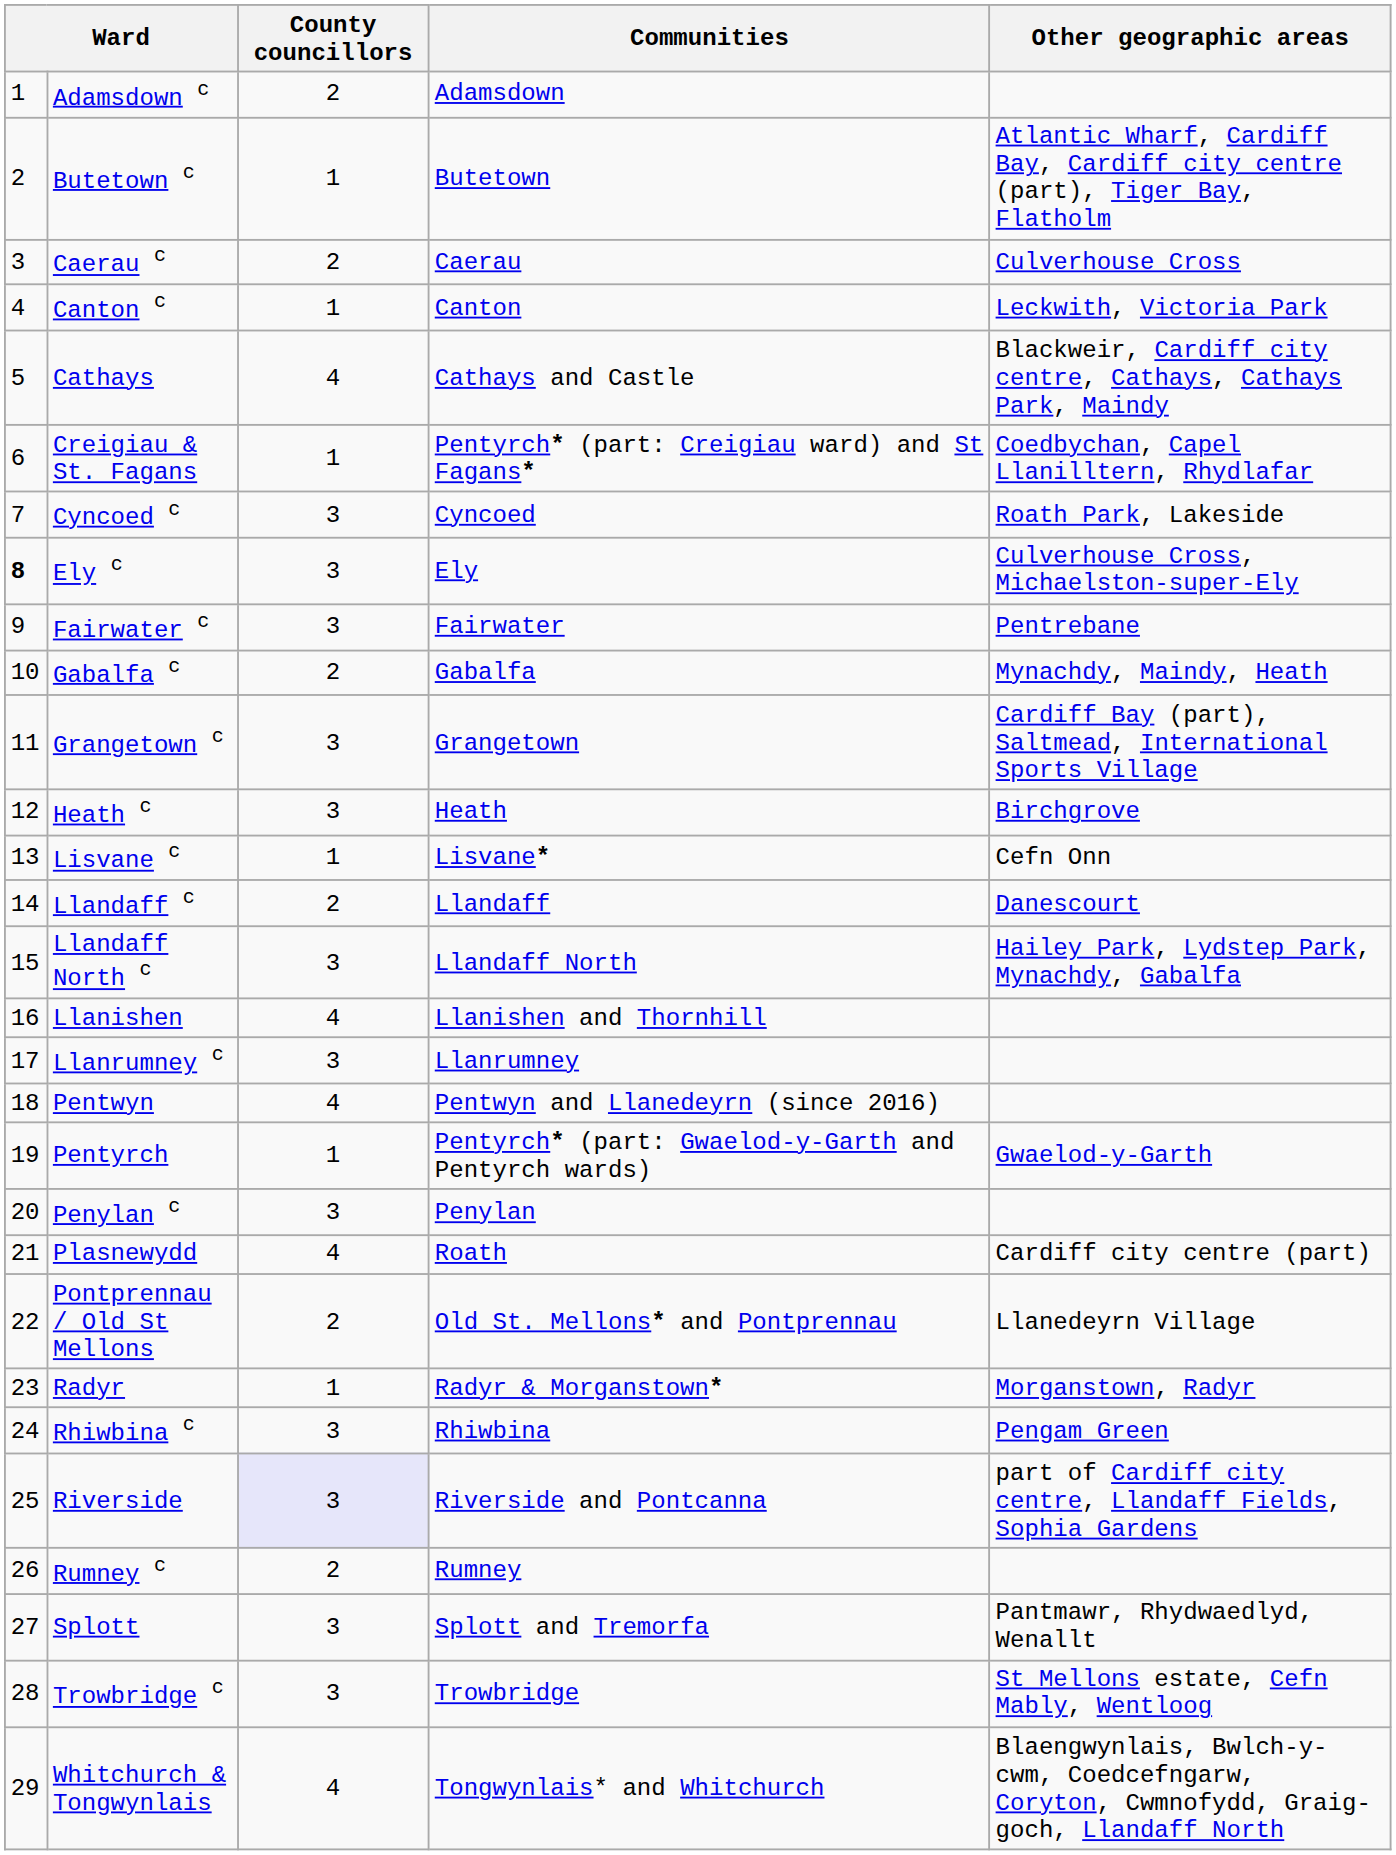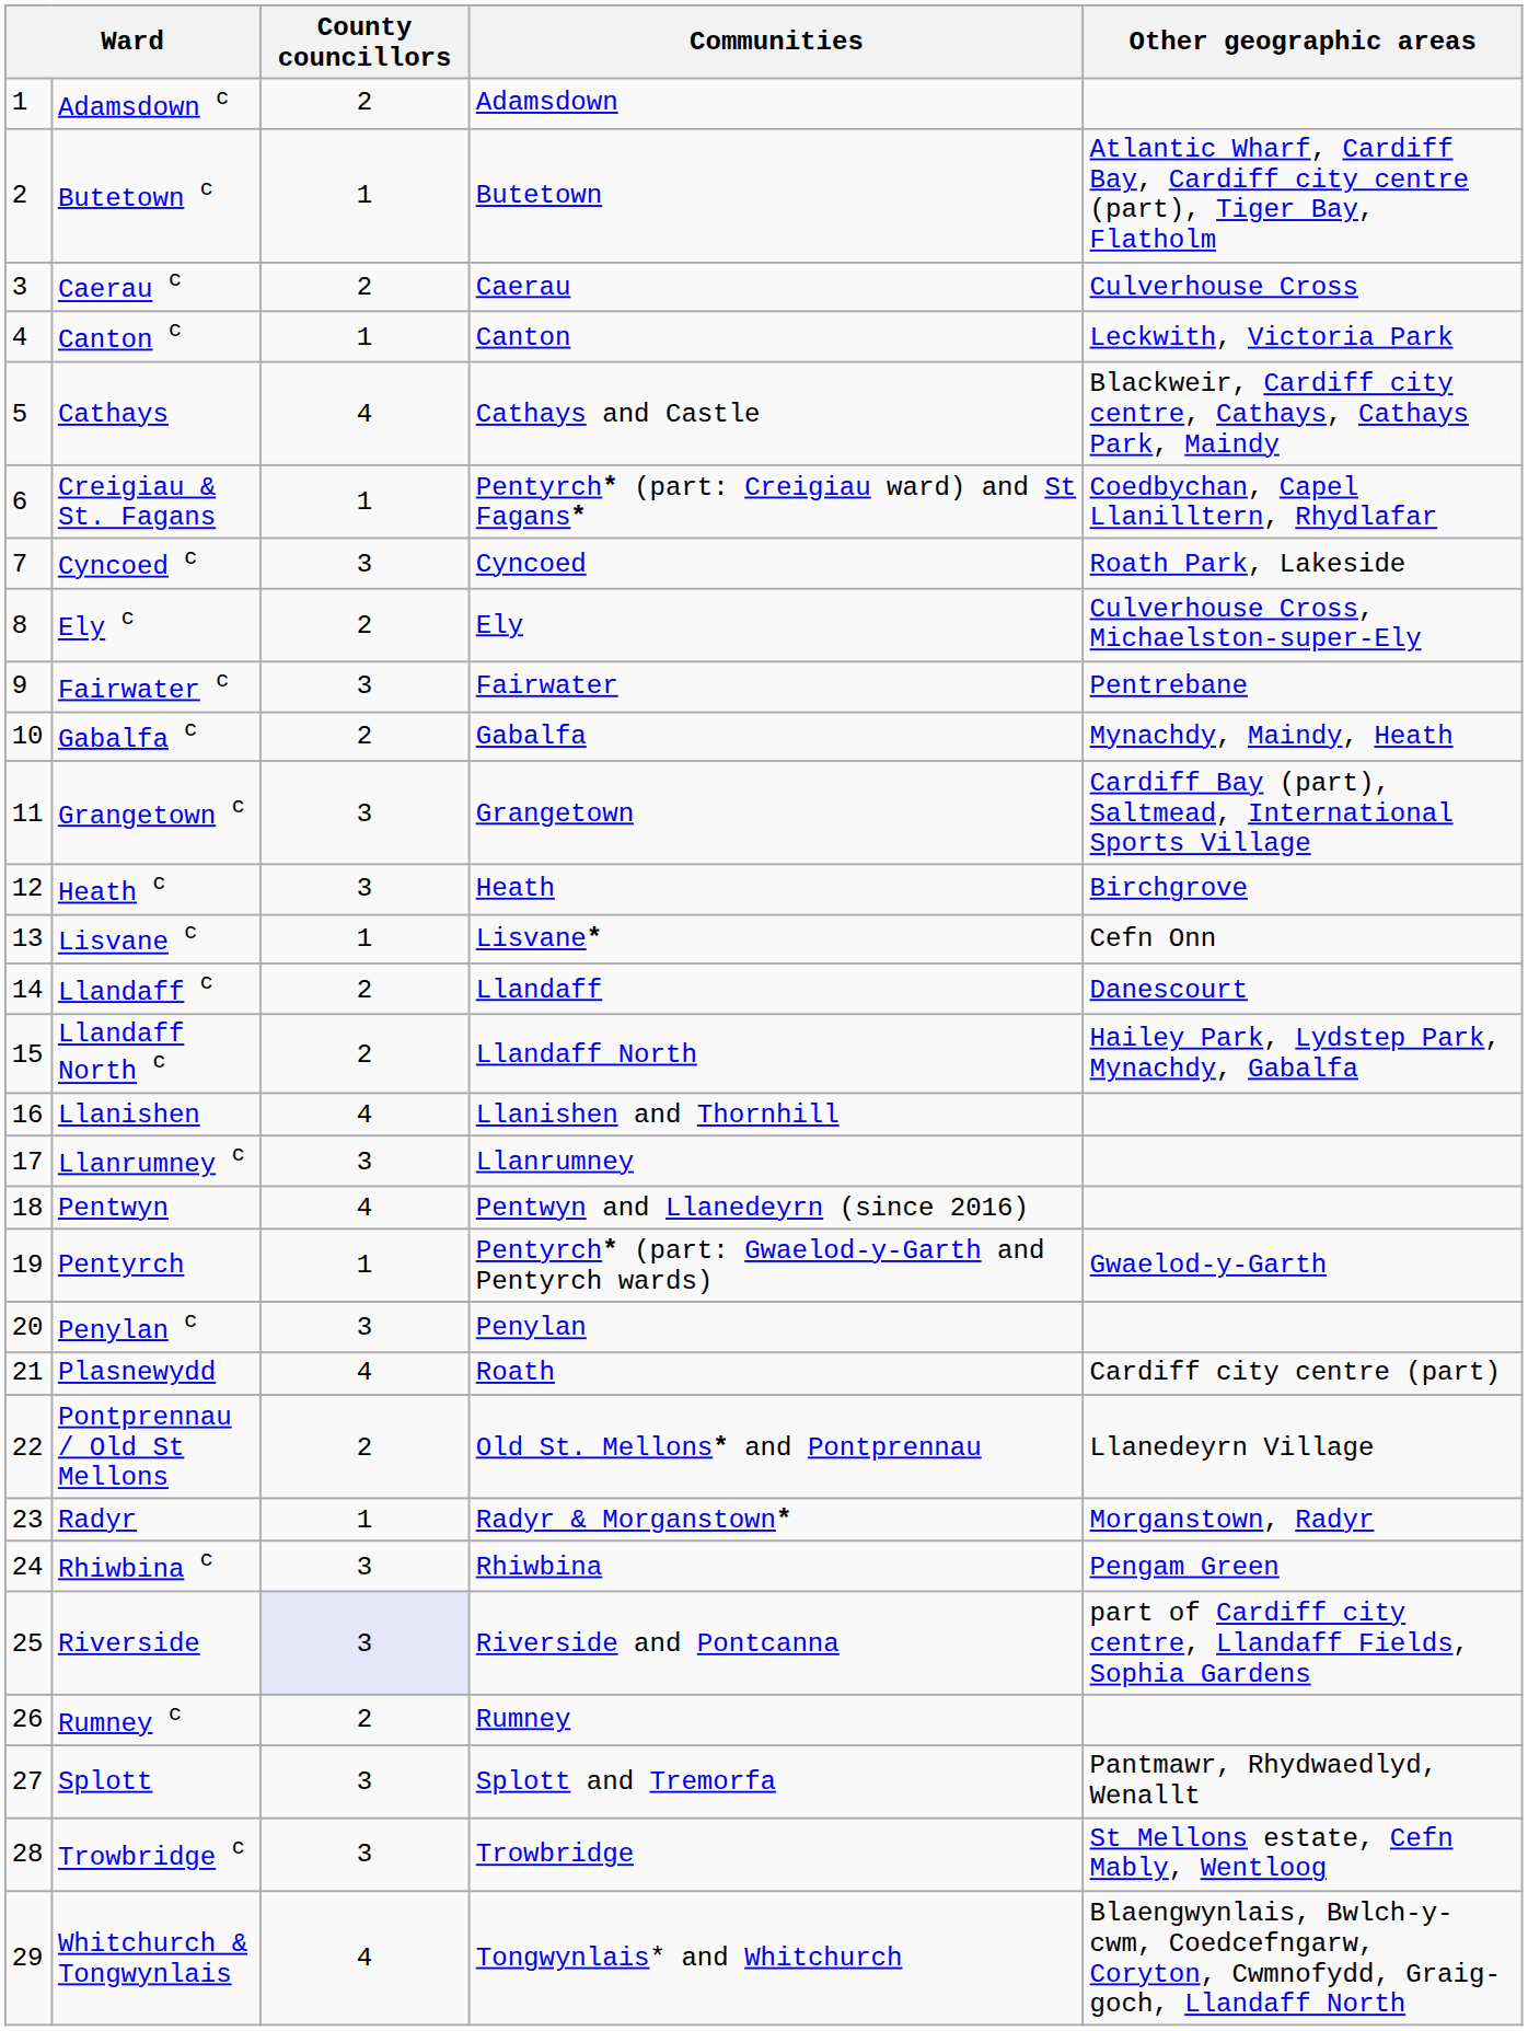Ely c | column 1: bold -> normal
Ely c | County councillors: 3 -> 2
Llandaff North c | County councillors: 3 -> 2
